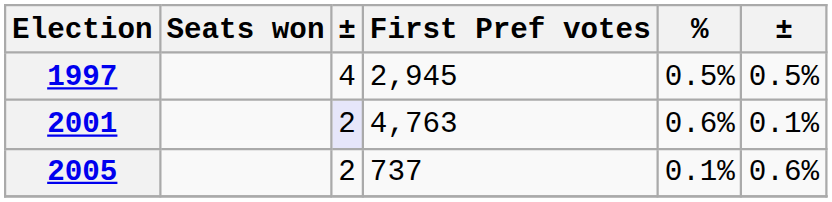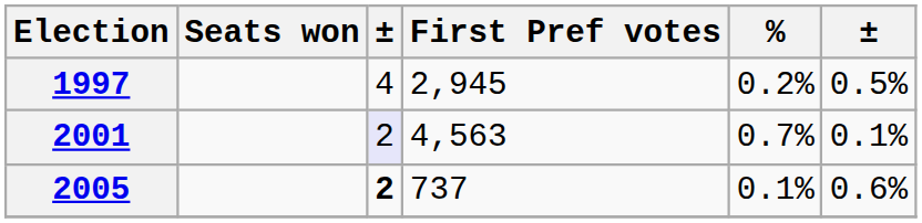1997 | %: 0.5% -> 0.2%
2001 | First Pref votes: 4,763 -> 4,563
2001 | %: 0.6% -> 0.7%
2005 | column 3: normal -> bold
